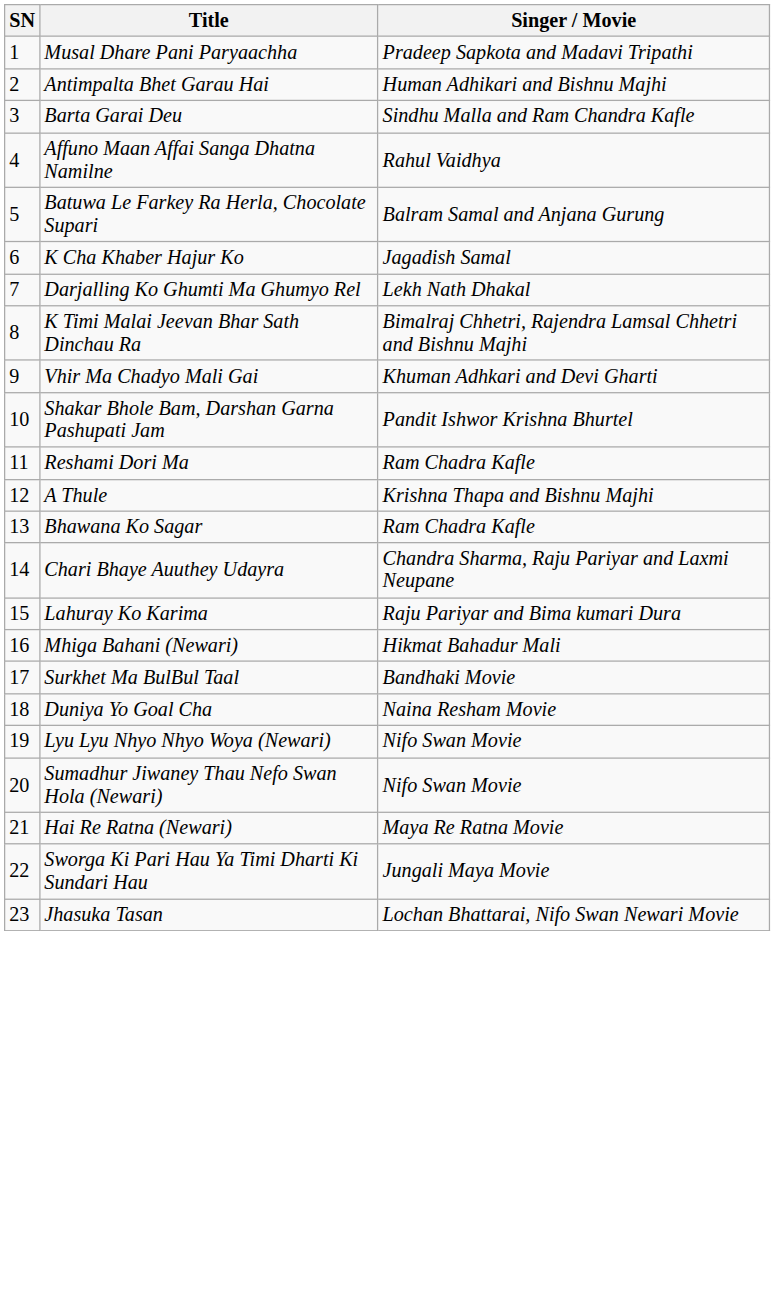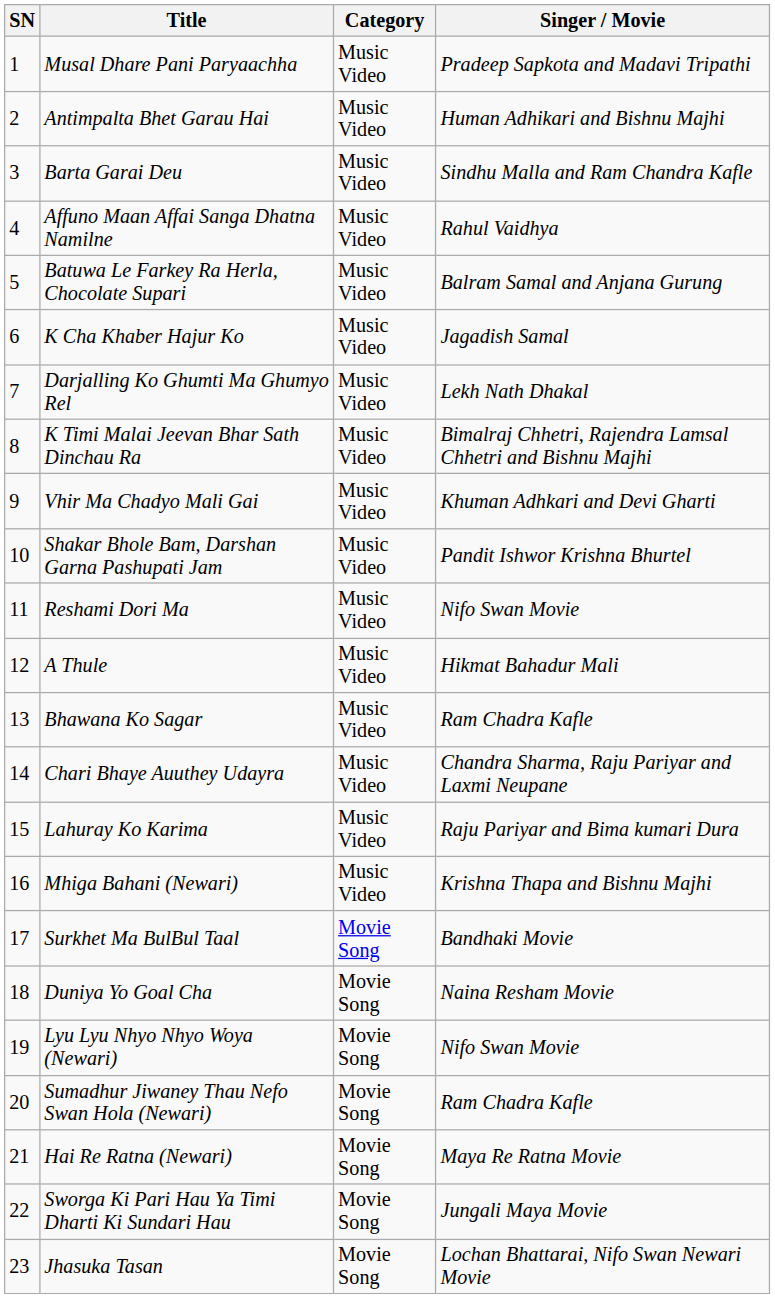+ column: Category | Music Video | Music Video | Music Video | Music Video | Music Video | Music Video | Music Video | Music Video | Music Video | Music Video | Music Video | Music Video | Music Video | Music Video | Music Video | Music Video | Movie Song | Movie Song | Movie Song | Movie Song | Movie Song | Movie Song | Movie Song
Reshami Dori Ma | Singer / Movie: Ram Chadra Kafle -> Nifo Swan Movie
A Thule | Singer / Movie: Krishna Thapa and Bishnu Majhi -> Hikmat Bahadur Mali
Mhiga Bahani (Newari) | Singer / Movie: Hikmat Bahadur Mali -> Krishna Thapa and Bishnu Majhi
Sumadhur Jiwaney Thau Nefo Swan Hola (Newari) | Singer / Movie: Nifo Swan Movie -> Ram Chadra Kafle
